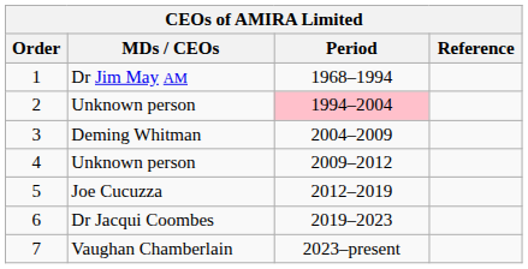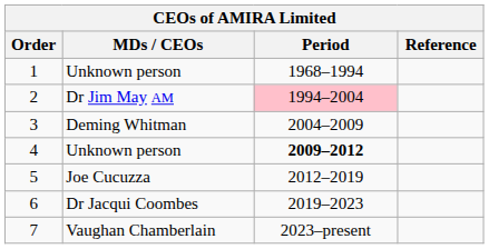1 | MDs / CEOs: Dr Jim May AM -> Unknown person
2 | MDs / CEOs: Unknown person -> Dr Jim May AM
4 | Period: normal -> bold
